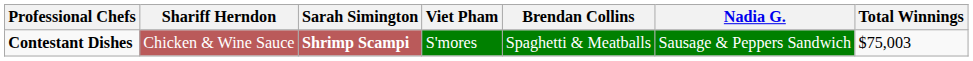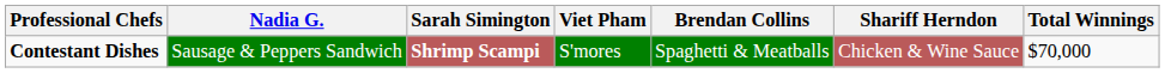columns swapped: Shariff Herndon <-> Nadia G.
Contestant Dishes | Total Winnings: $75,003 -> $70,000
